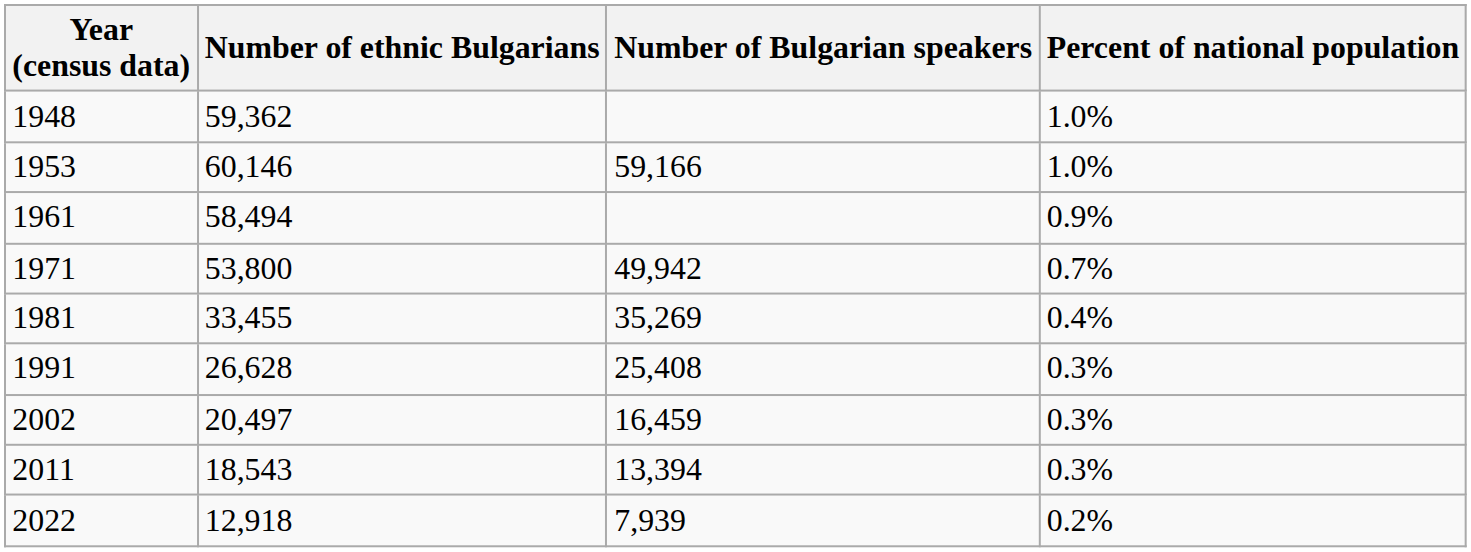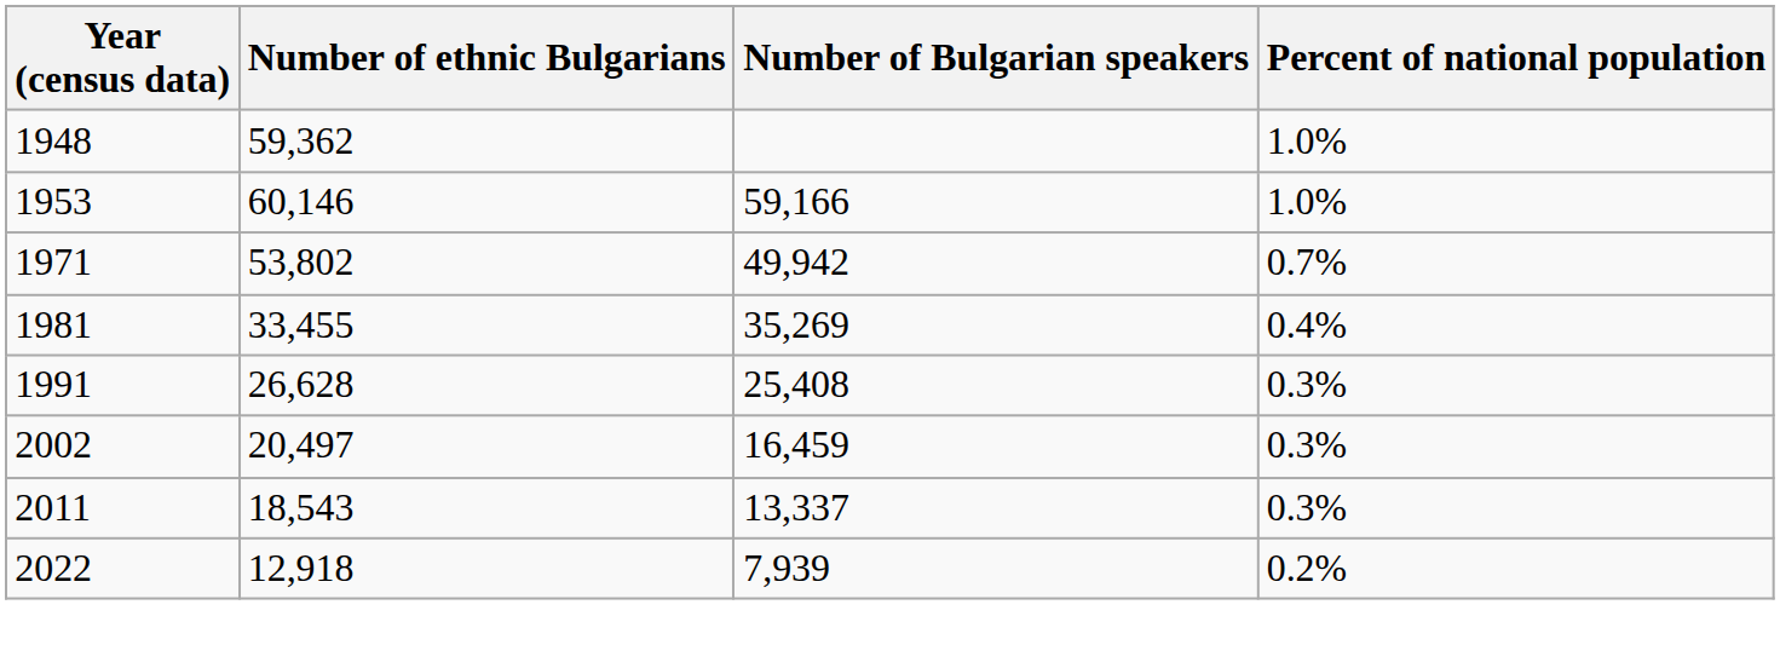- row: 1961 | 58,494 | 0.9%
1971 | Number of ethnic Bulgarians: 53,800 -> 53,802
2011 | Number of Bulgarian speakers: 13,394 -> 13,337
